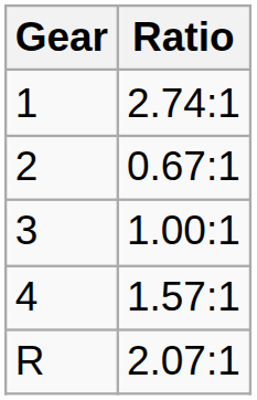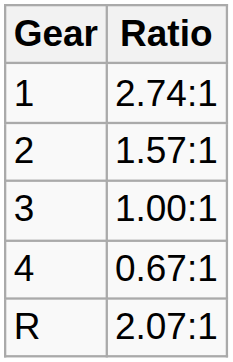2 | Ratio: 0.67:1 -> 1.57:1
4 | Ratio: 1.57:1 -> 0.67:1
